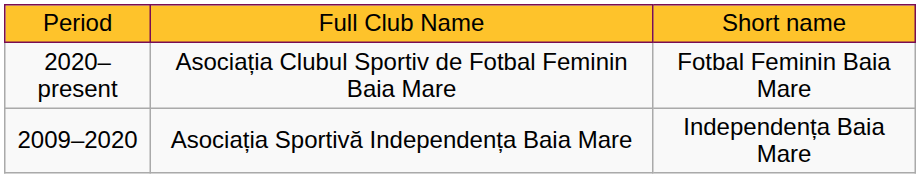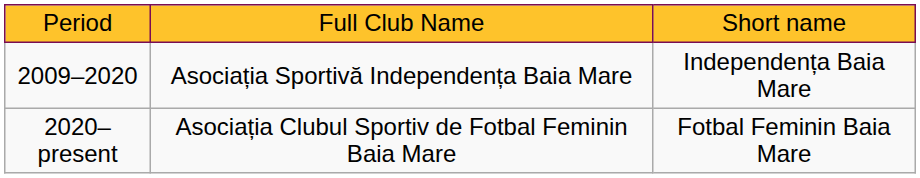rows swapped: 2009–2020 <-> 2020–present
